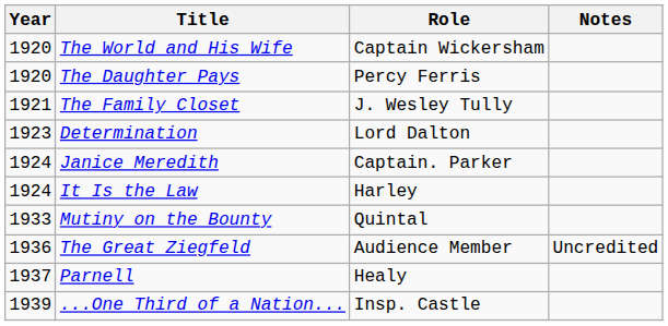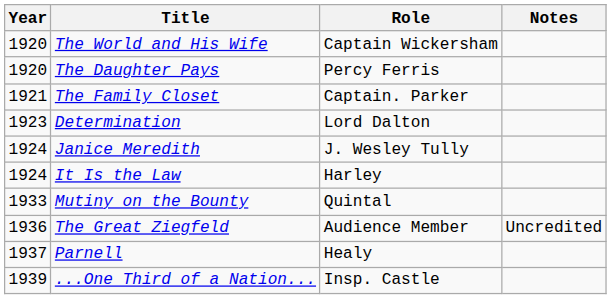The Family Closet | Role: J. Wesley Tully -> Captain. Parker
Janice Meredith | Role: Captain. Parker -> J. Wesley Tully
